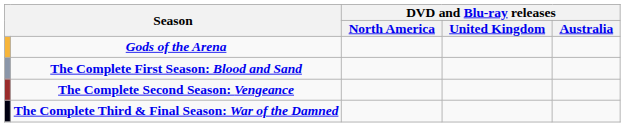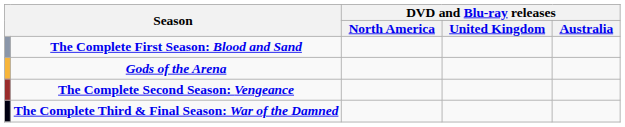rows swapped: The Complete First Season: Blood and Sand <-> Gods of the Arena
